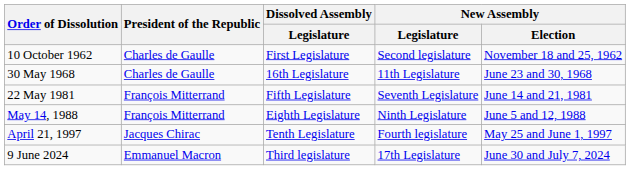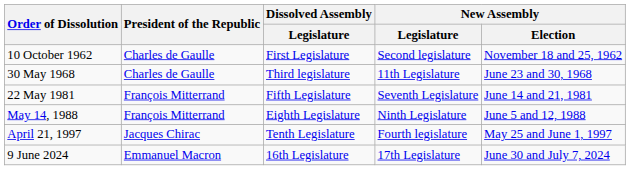30 May 1968 | Dissolved Assembly / Legislature: 16th Legislature -> Third legislature
9 June 2024 | Dissolved Assembly / Legislature: Third legislature -> 16th Legislature
